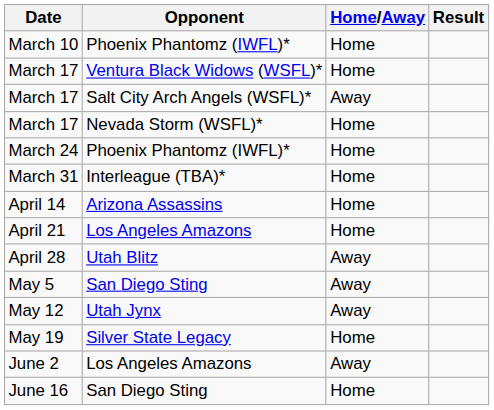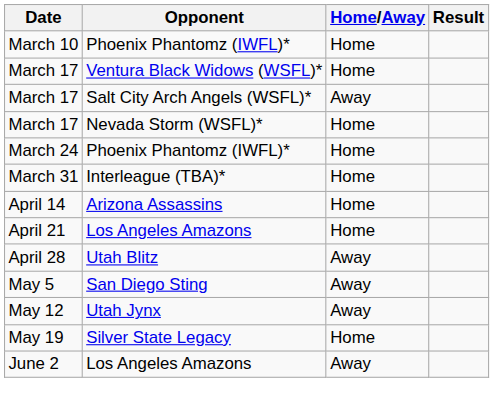- row: June 16 | San Diego Sting | Home
